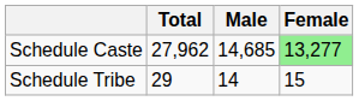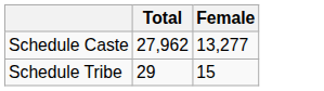- column: Male | 14,685 | 14
Schedule Caste | Female: lightgreen background -> no background
